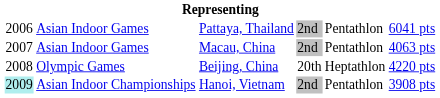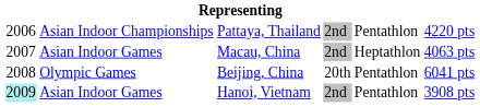Pattaya, Thailand | column 2: Asian Indoor Games -> Asian Indoor Championships
Pattaya, Thailand | column 6: 6041 pts -> 4220 pts
Macau, China | column 5: Pentathlon -> Heptathlon
Beijing, China | column 5: Heptathlon -> Pentathlon
Beijing, China | column 6: 4220 pts -> 6041 pts
Hanoi, Vietnam | column 2: Asian Indoor Championships -> Asian Indoor Games
